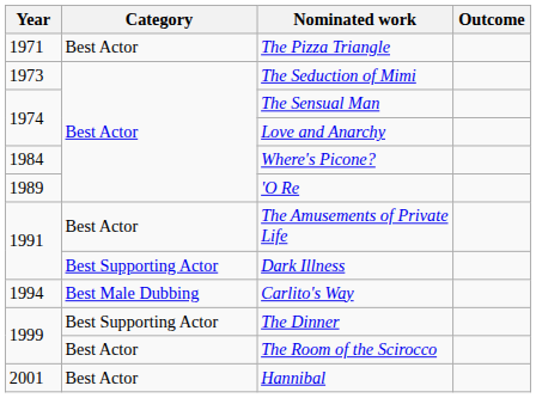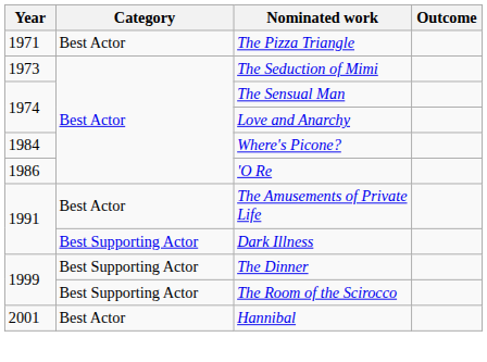'O Re | Year: 1989 -> 1986
- row: 1994 | Best Male Dubbing | Carlito's Way
The Room of the Scirocco | Category: Best Actor -> Best Supporting Actor
